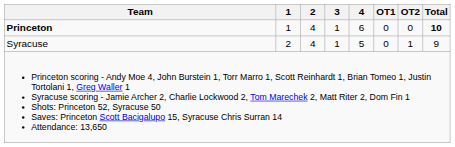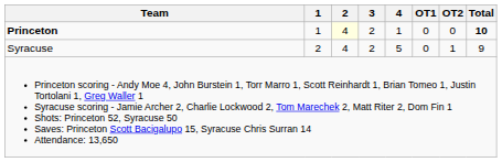Princeton | 2: no background -> lightyellow background
Princeton | 3: 1 -> 2
Princeton | 4: 6 -> 1
Syracuse | 3: 1 -> 2
